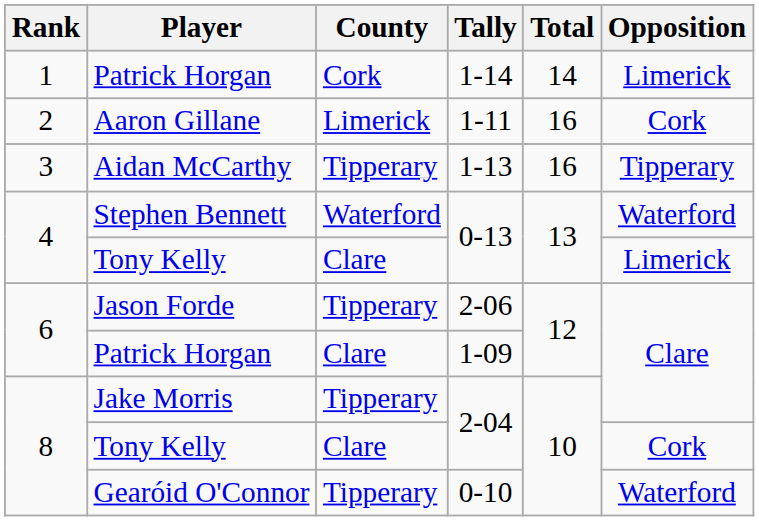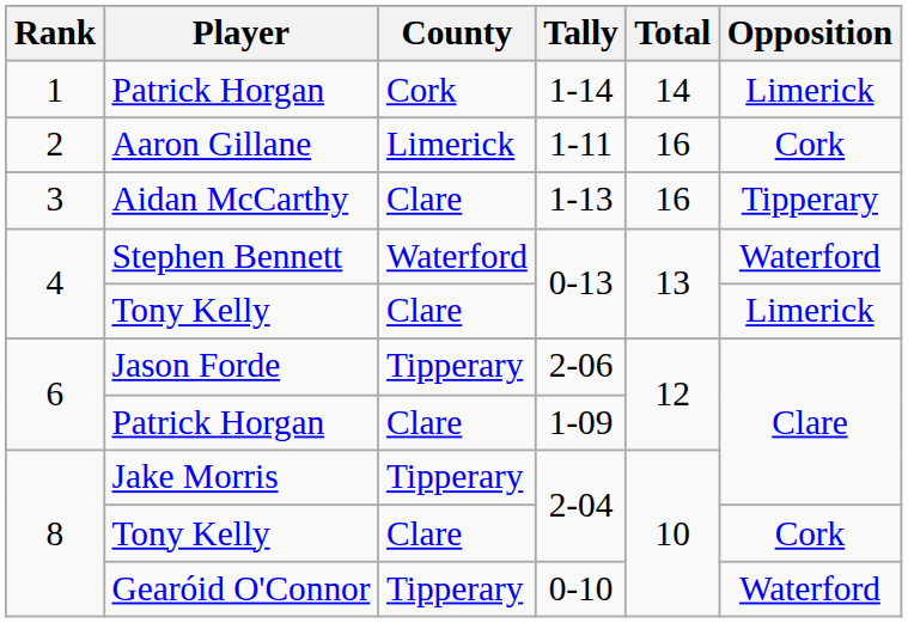Aidan McCarthy | County: Tipperary -> Clare
